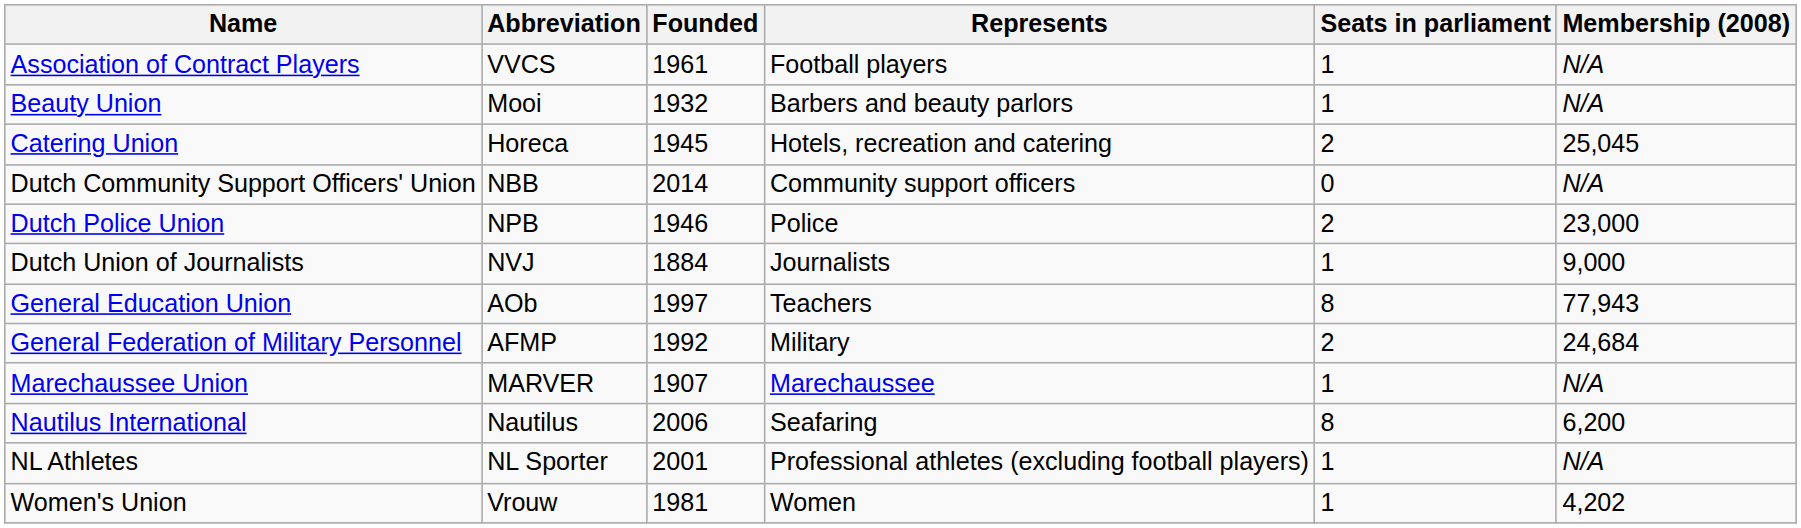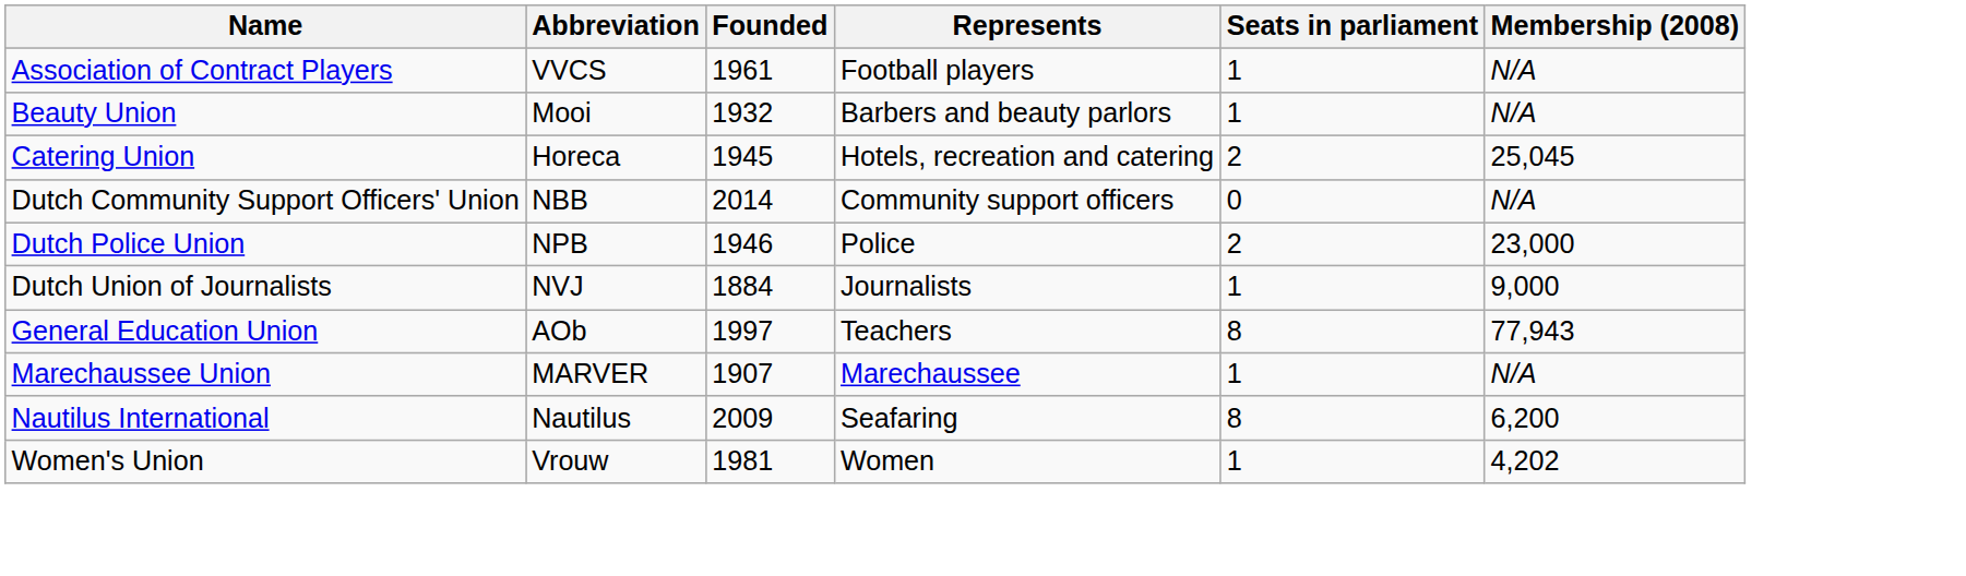- row: General Federation of Military Personnel | AFMP | 1992 | Military | 2 | 24,684
Nautilus International | Founded: 2006 -> 2009
- row: NL Athletes | NL Sporter | 2001 | Professional athletes (excluding football players) | 1 | N/A
